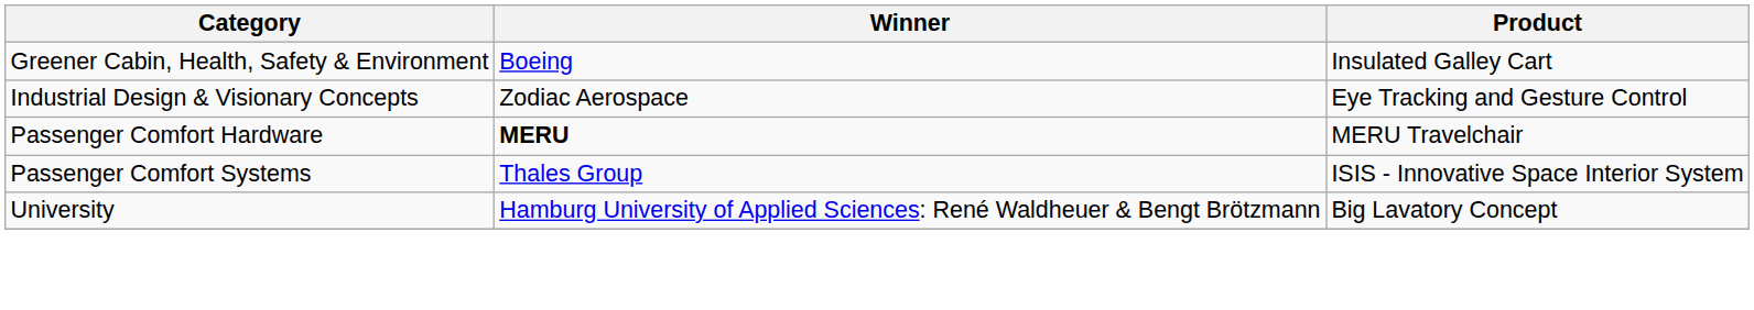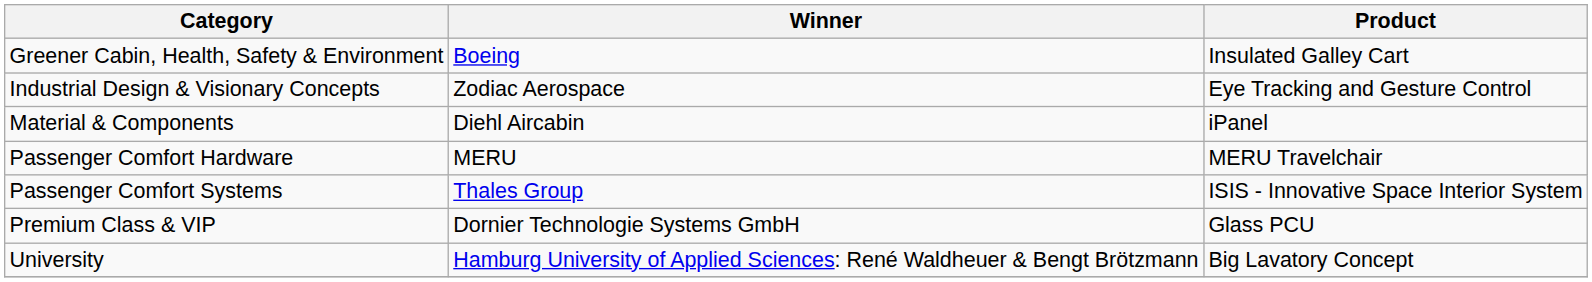+ row: Material & Components | Diehl Aircabin | iPanel
Passenger Comfort Hardware | Winner: bold -> normal
+ row: Premium Class & VIP | Dornier Technologie Systems GmbH | Glass PCU
